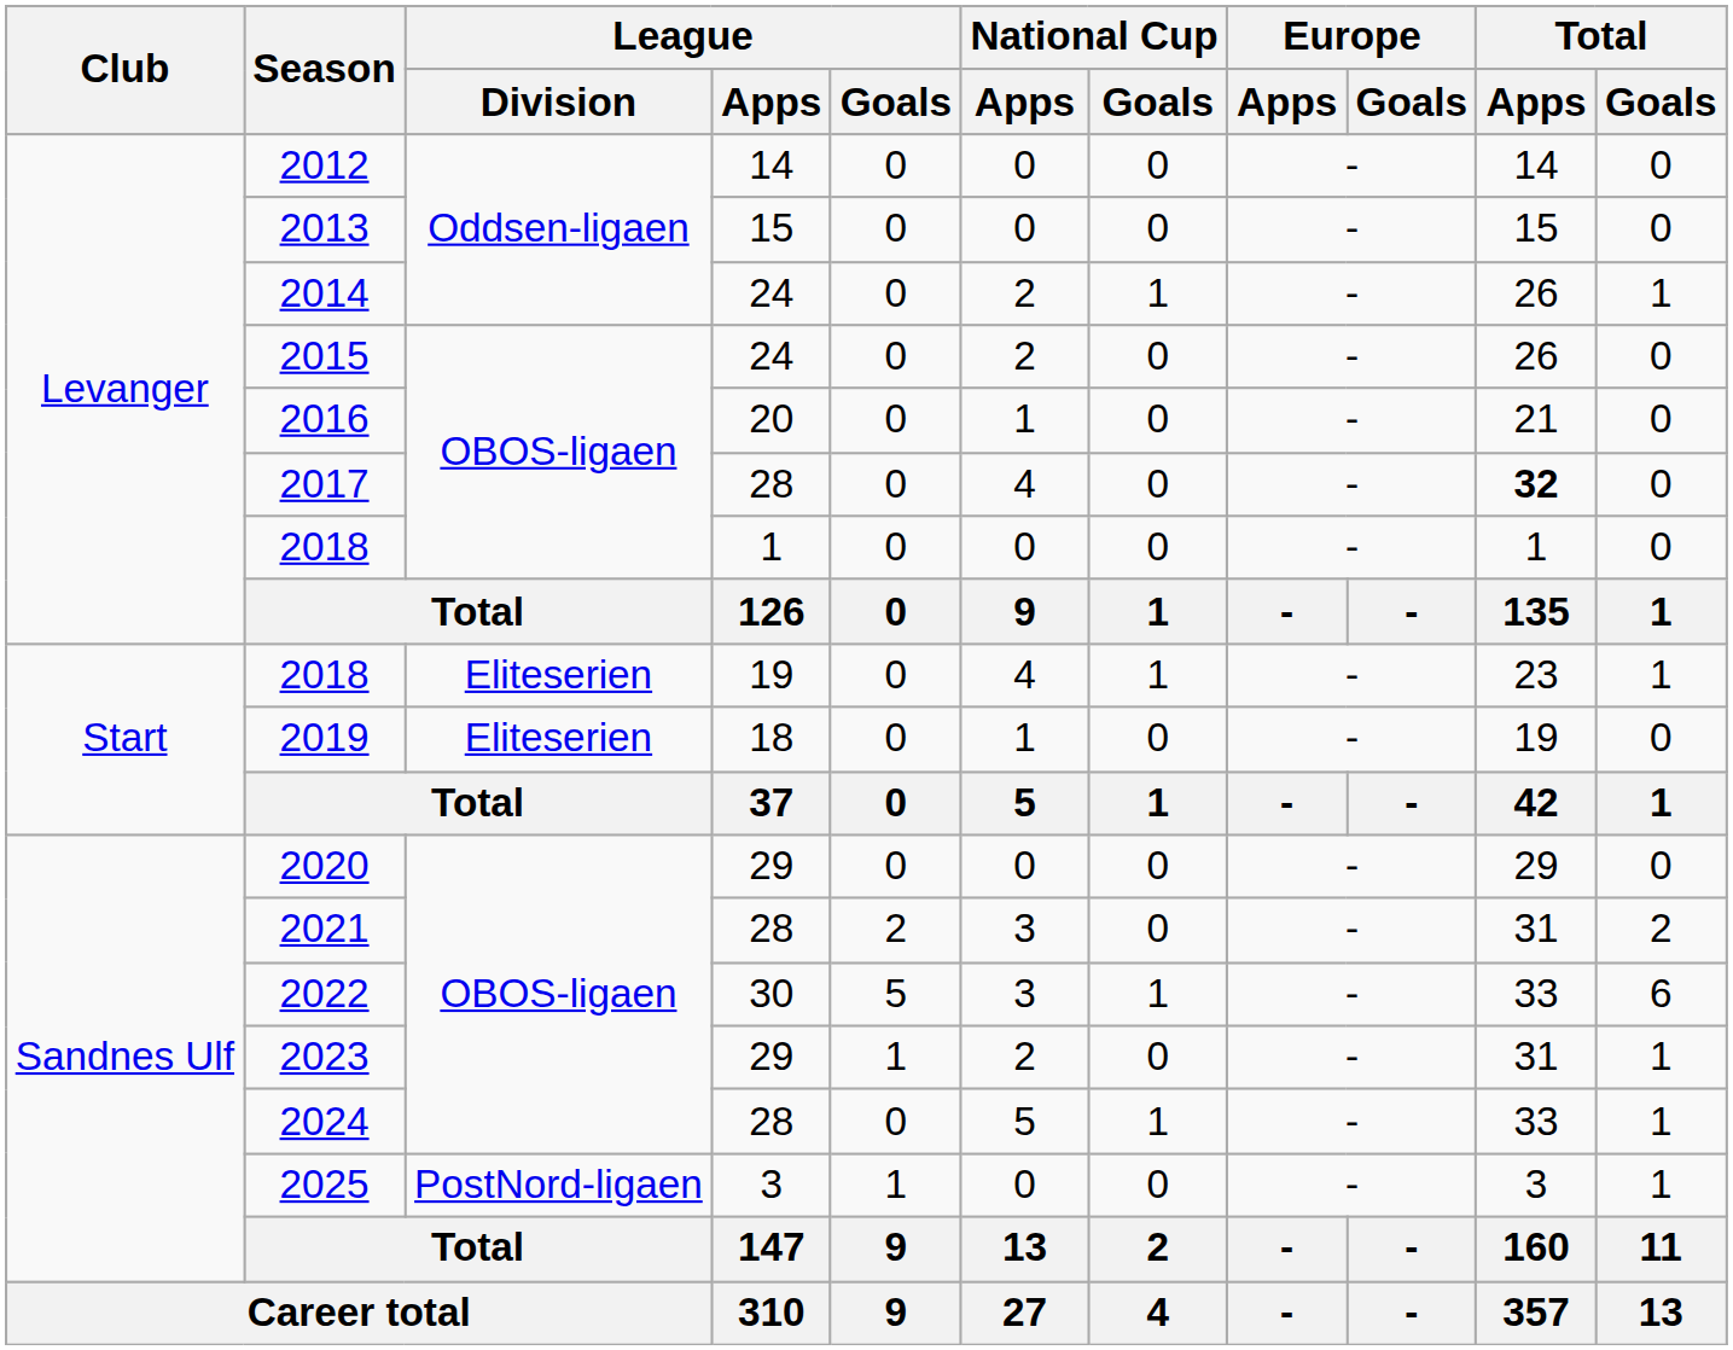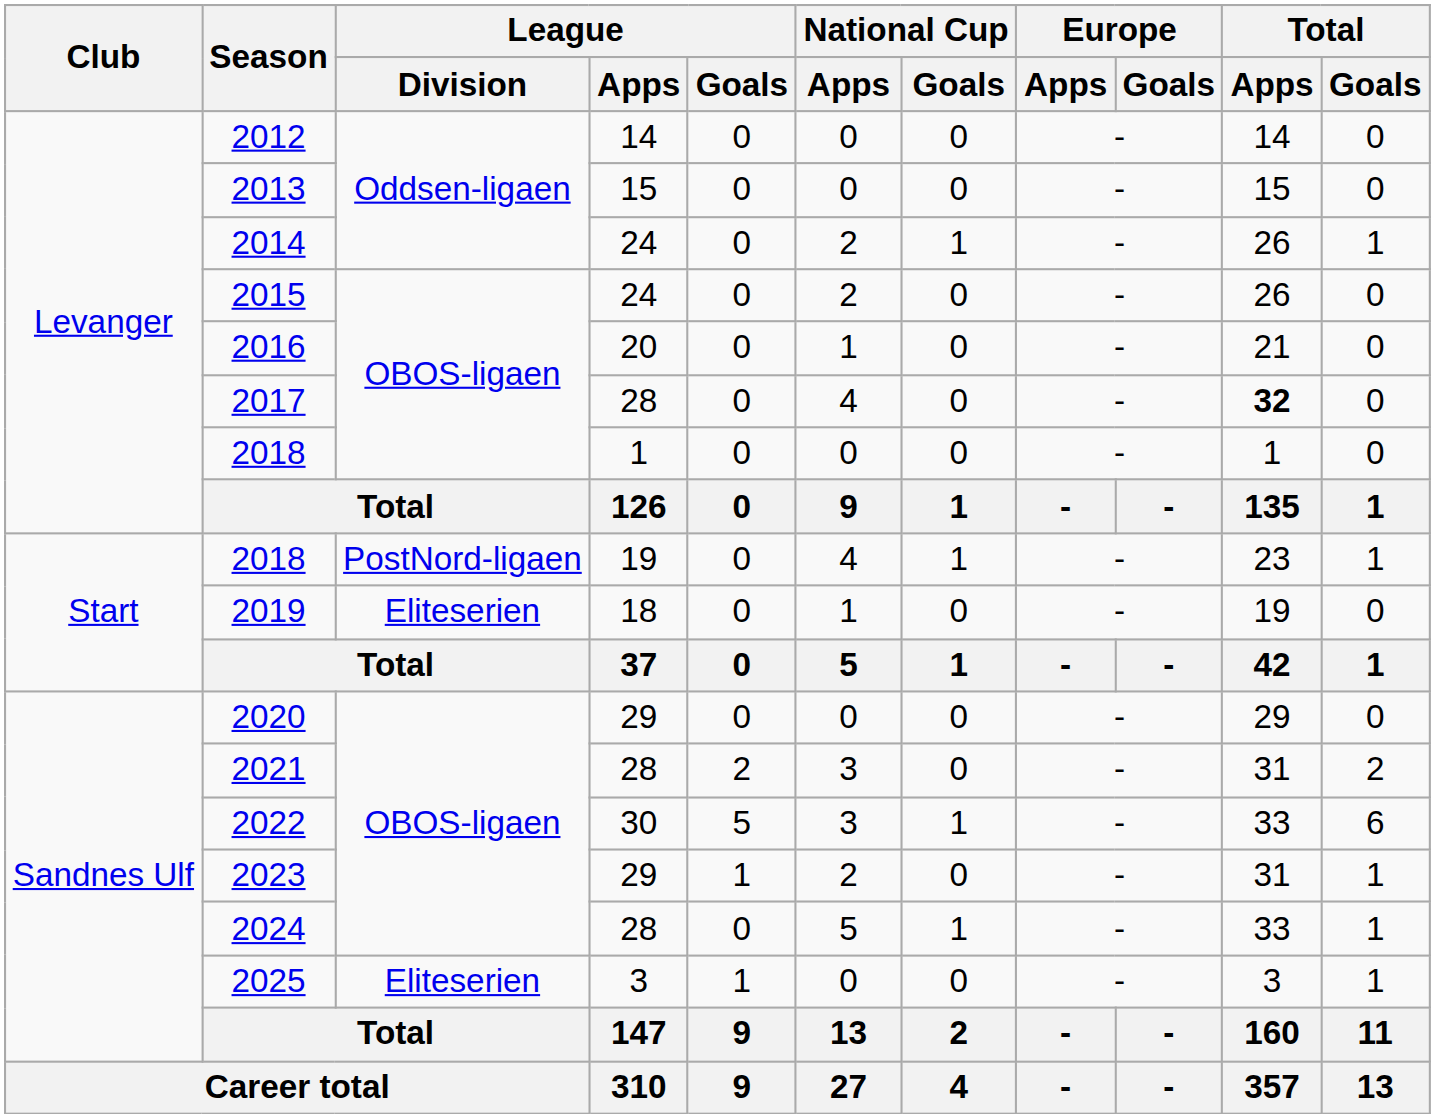2018 / 19 | League / Division: Eliteserien -> PostNord-ligaen
2025 | League / Division: PostNord-ligaen -> Eliteserien
